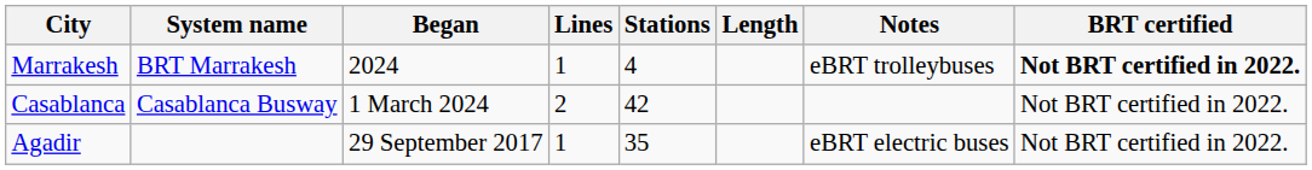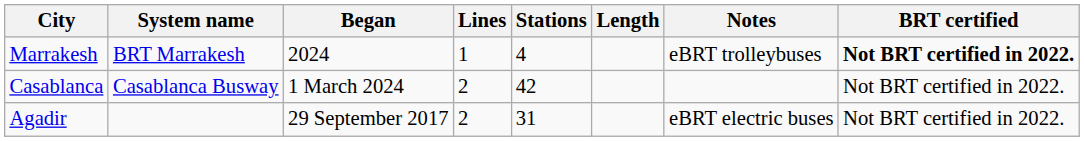Agadir | Lines: 1 -> 2
Agadir | Stations: 35 -> 31
